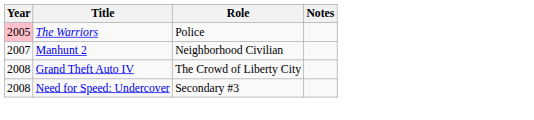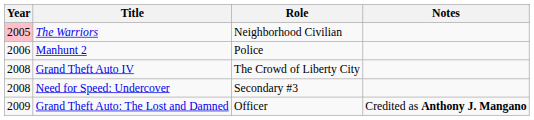The Warriors | Role: Police -> Neighborhood Civilian
Manhunt 2 | Year: 2007 -> 2006
Manhunt 2 | Role: Neighborhood Civilian -> Police
+ row: 2009 | Grand Theft Auto: The Lost and Damned | Officer | Credited as Anthony J. Mangano
